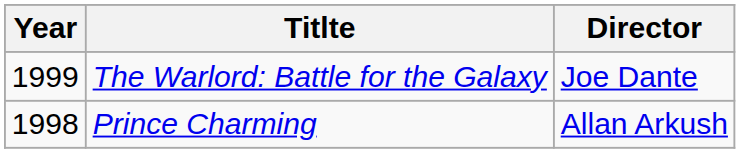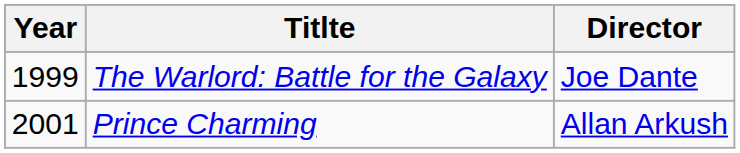Prince Charming | Year: 1998 -> 2001
